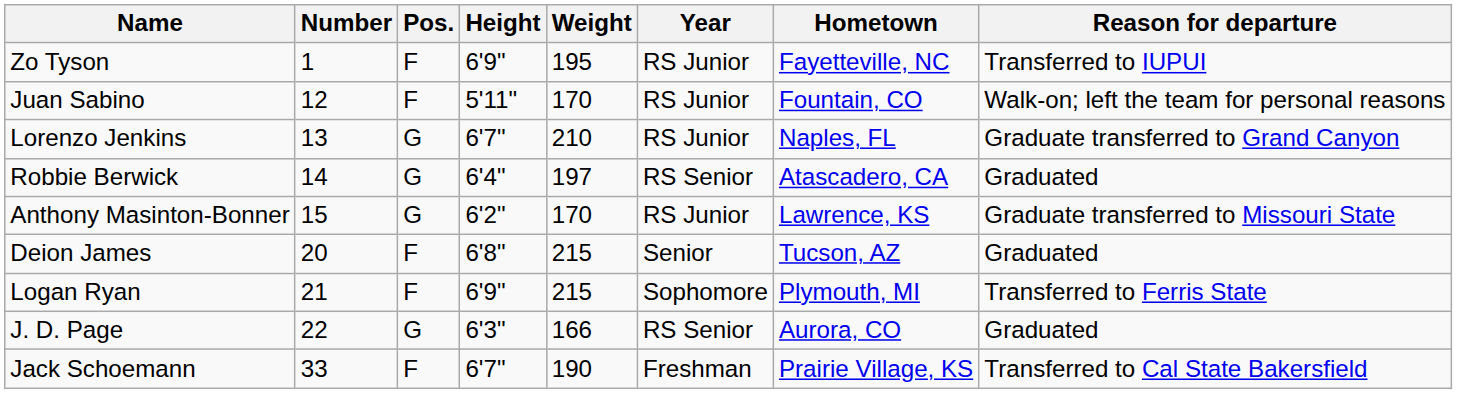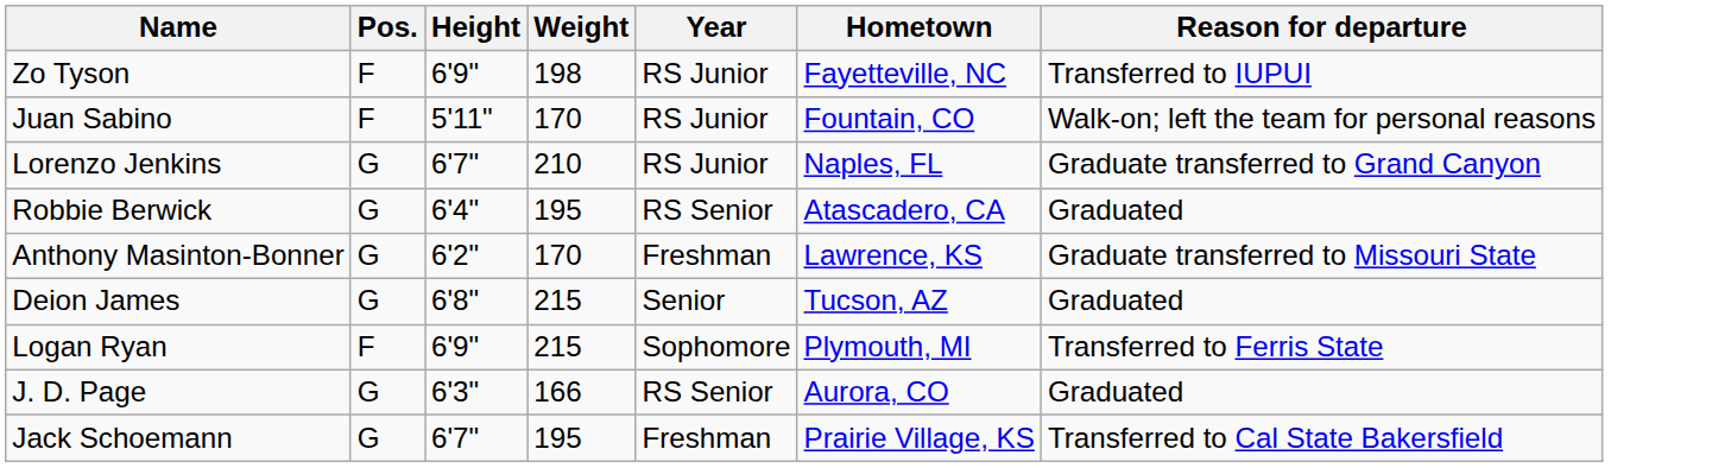- column: Number | 1 | 12 | 13 | 14 | 15 | 20 | 21 | 22 | 33
Zo Tyson | Weight: 195 -> 198
Robbie Berwick | Weight: 197 -> 195
Anthony Masinton-Bonner | Year: RS Junior -> Freshman
Deion James | Pos.: F -> G
Jack Schoemann | Pos.: F -> G
Jack Schoemann | Weight: 190 -> 195
